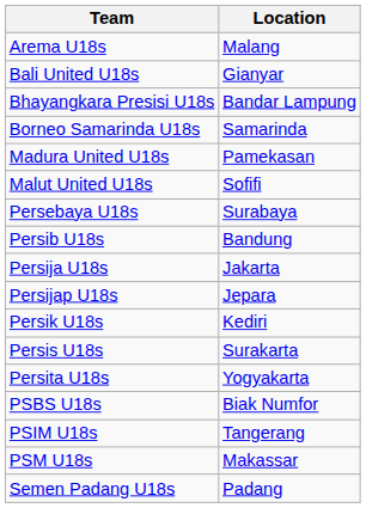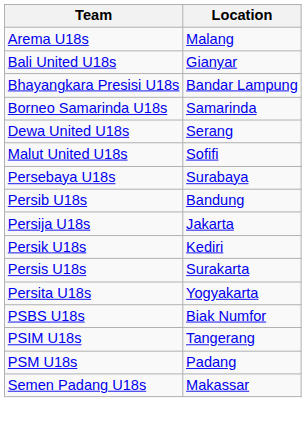+ row: Dewa United U18s | Serang
- row: Madura United U18s | Pamekasan
- row: Persijap U18s | Jepara
PSM U18s | Location: Makassar -> Padang
Semen Padang U18s | Location: Padang -> Makassar
